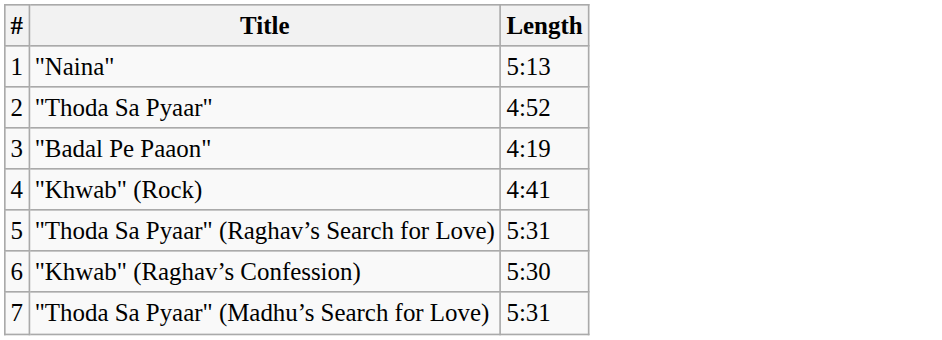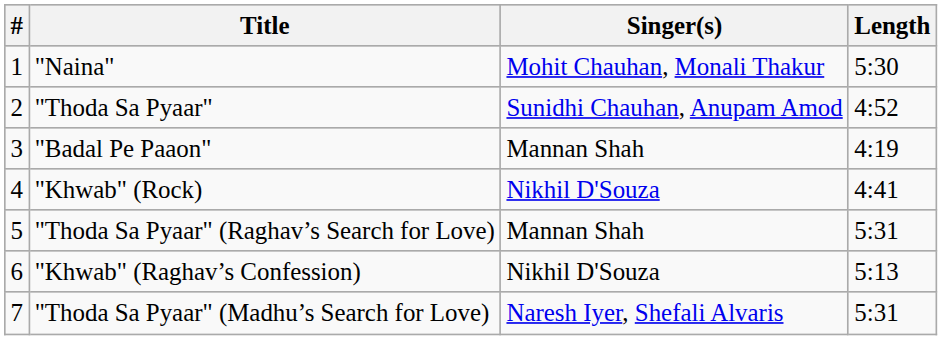+ column: Singer(s) | Mohit Chauhan, Monali Thakur | Sunidhi Chauhan, Anupam Amod | Mannan Shah | Nikhil D'Souza | Mannan Shah | Nikhil D'Souza | Naresh Iyer, Shefali Alvaris
"Naina" | Length: 5:13 -> 5:30
"Khwab" (Raghav’s Confession) | Length: 5:30 -> 5:13
